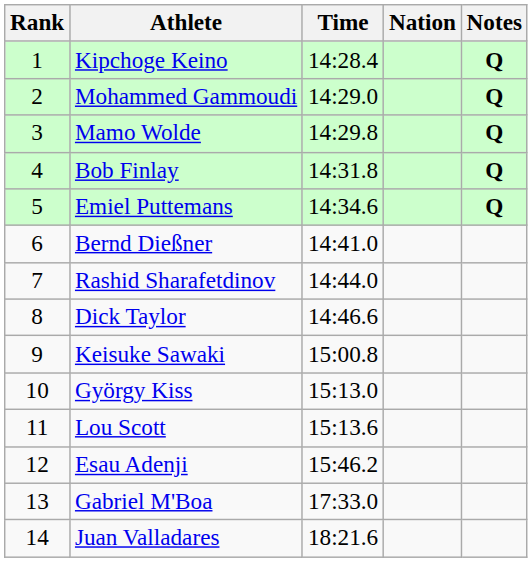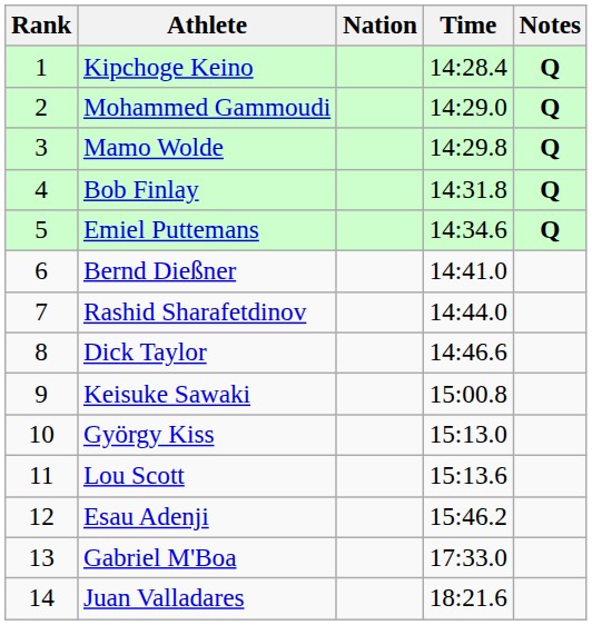columns swapped: Nation <-> Time
